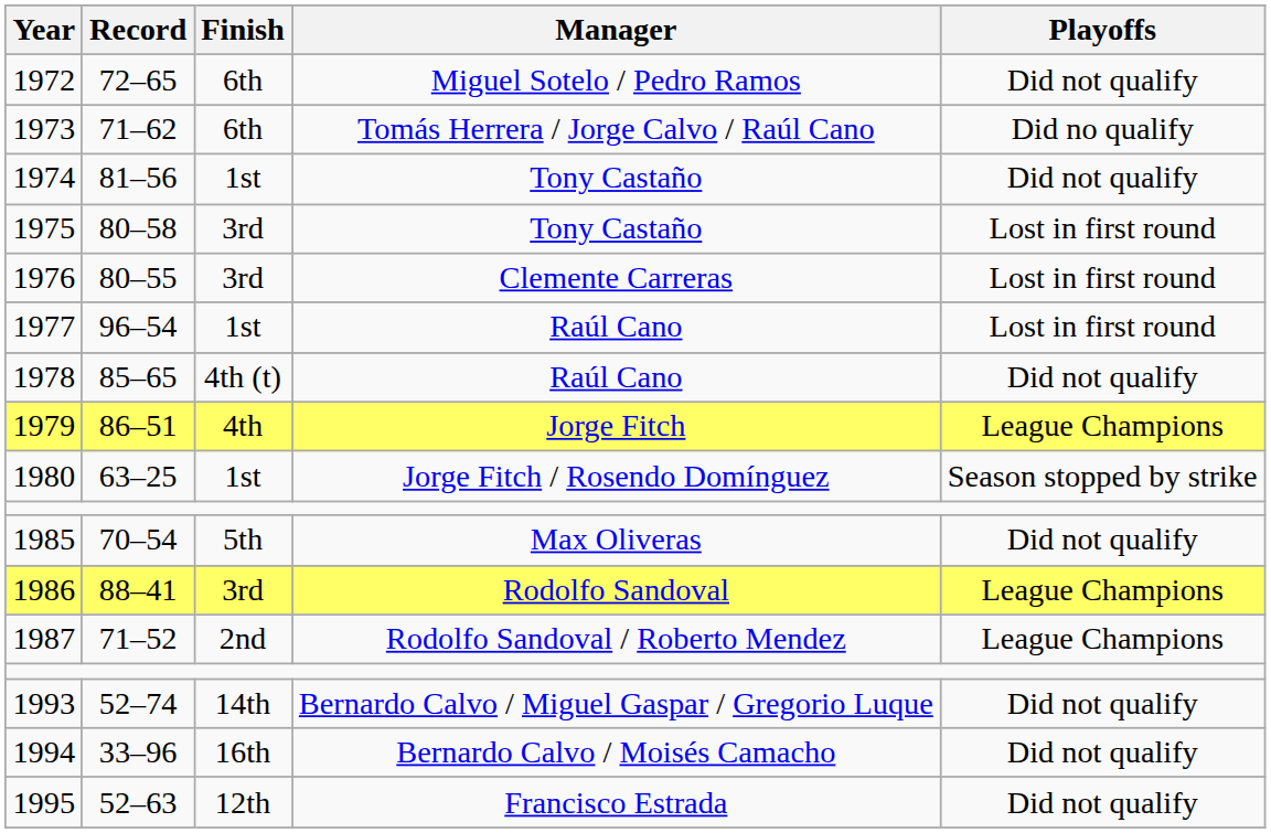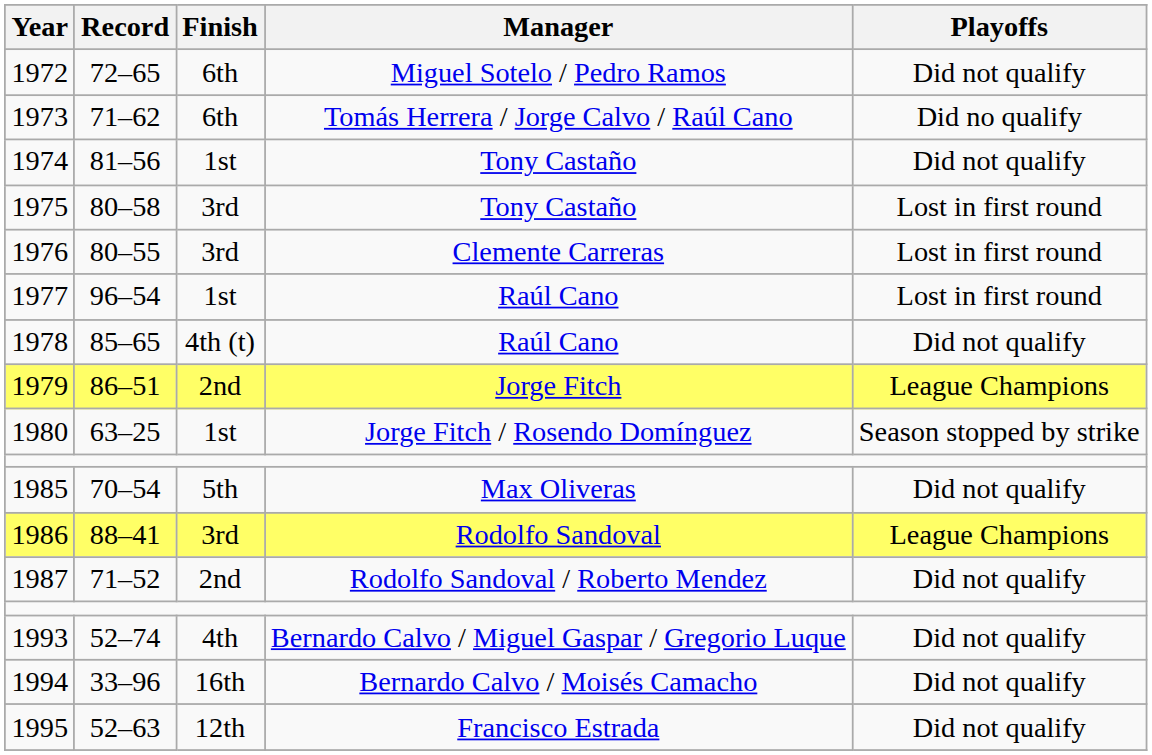1979 | Finish: 4th -> 2nd
1987 | Playoffs: League Champions -> Did not qualify
1993 | Finish: 14th -> 4th
